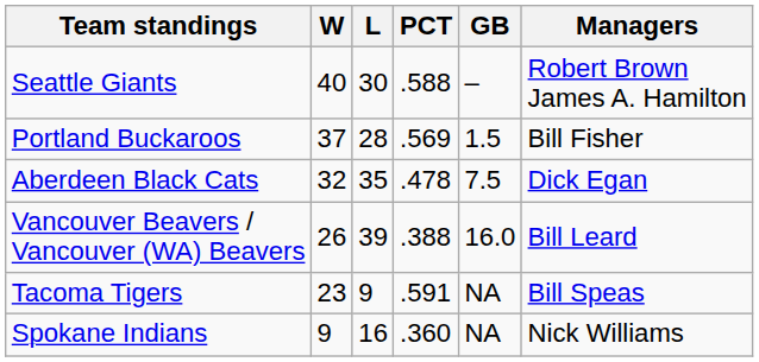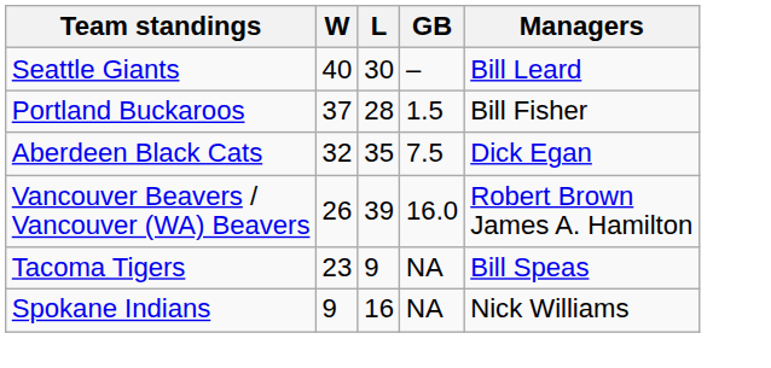- column: PCT | .588 | .569 | .478 | .388 | .591 | .360
Seattle Giants | Managers: Robert Brown James A. Hamilton -> Bill Leard
Vancouver Beavers / Vancouver (WA) Beavers | Managers: Bill Leard -> Robert Brown James A. Hamilton
